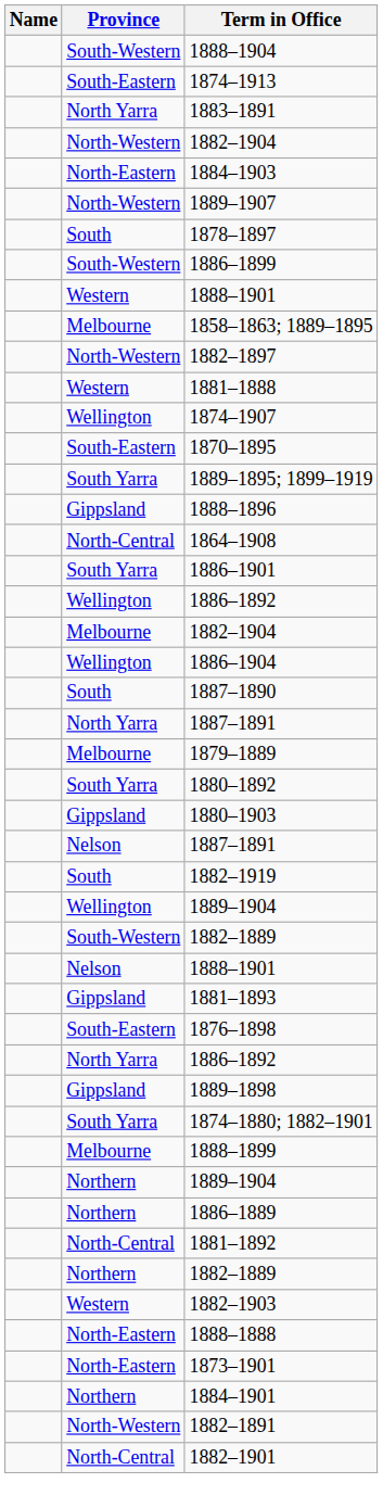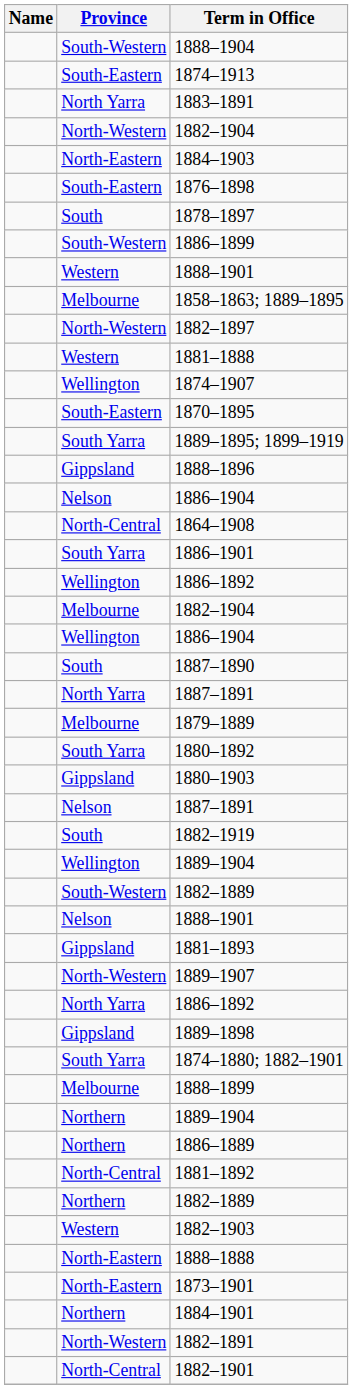rows swapped: 1876–1898 <-> 1889–1907
+ row: Nelson | 1886–1904
